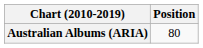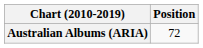Australian Albums (ARIA) | Position: 80 -> 72
